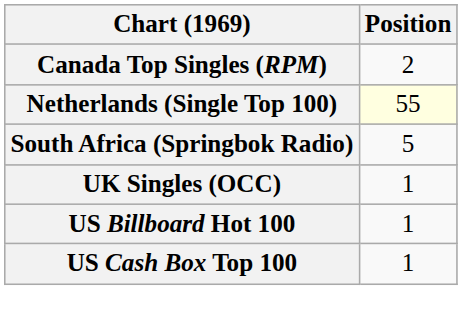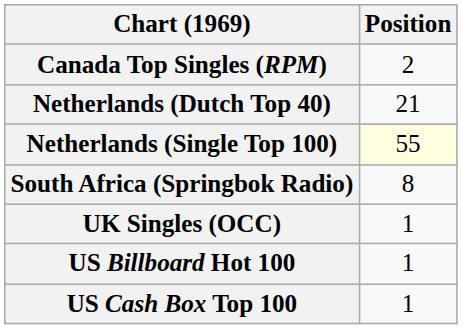+ row: Netherlands (Dutch Top 40) | 21
South Africa (Springbok Radio) | Position: 5 -> 8
